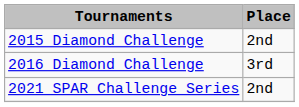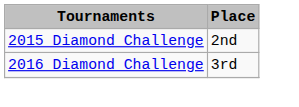- row: 2021 SPAR Challenge Series | 2nd
